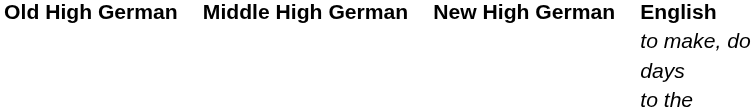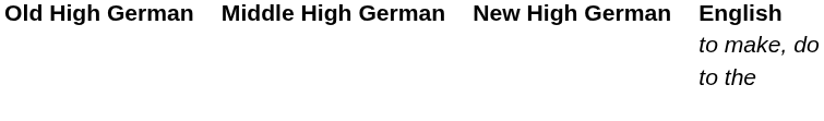- row: days
